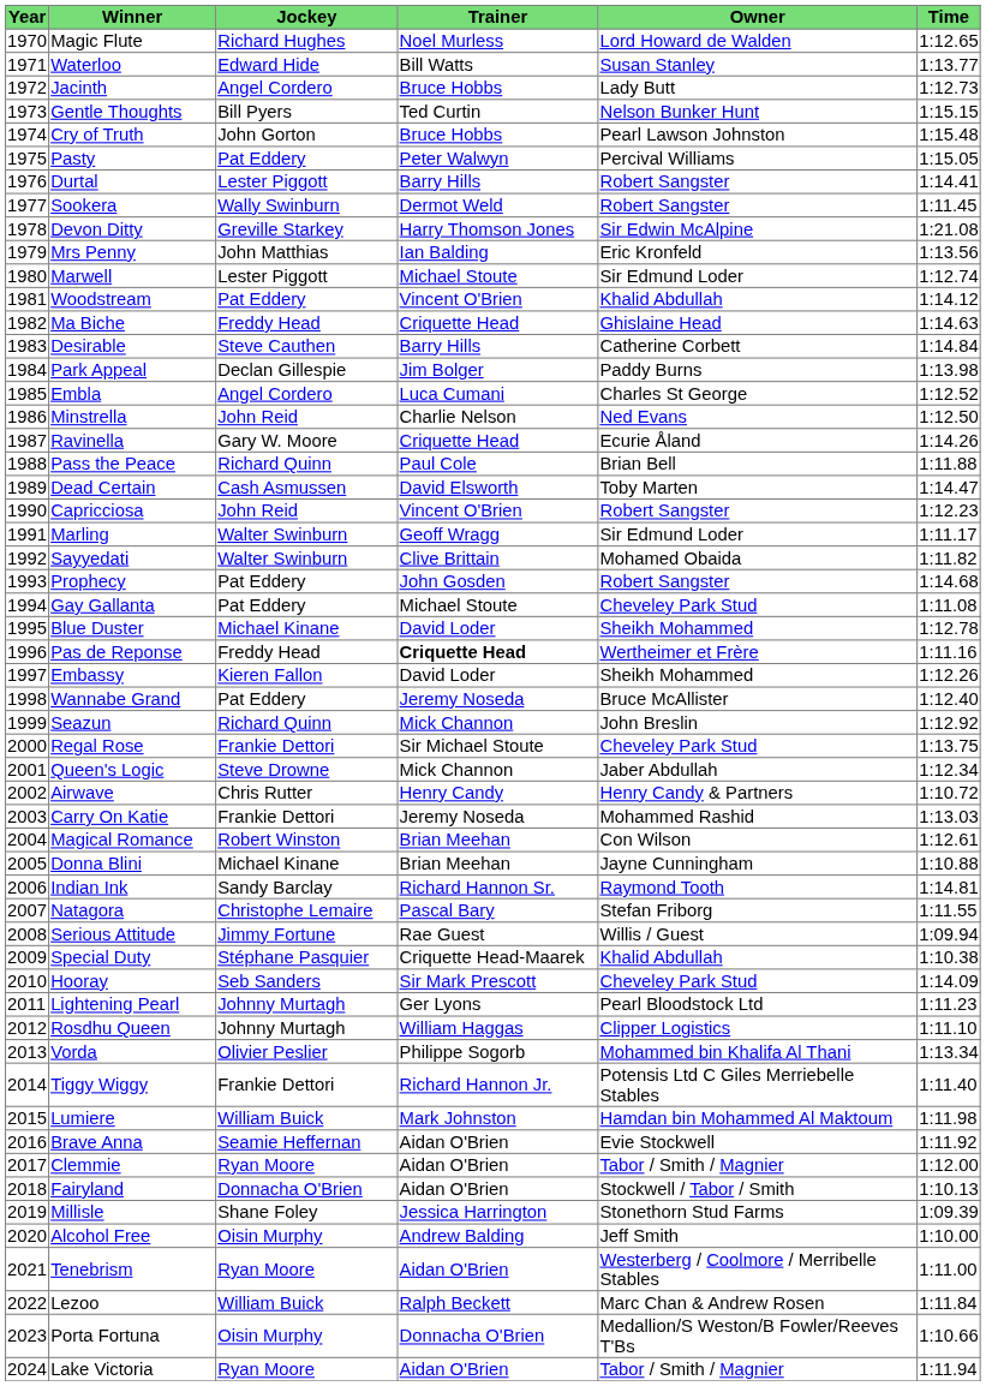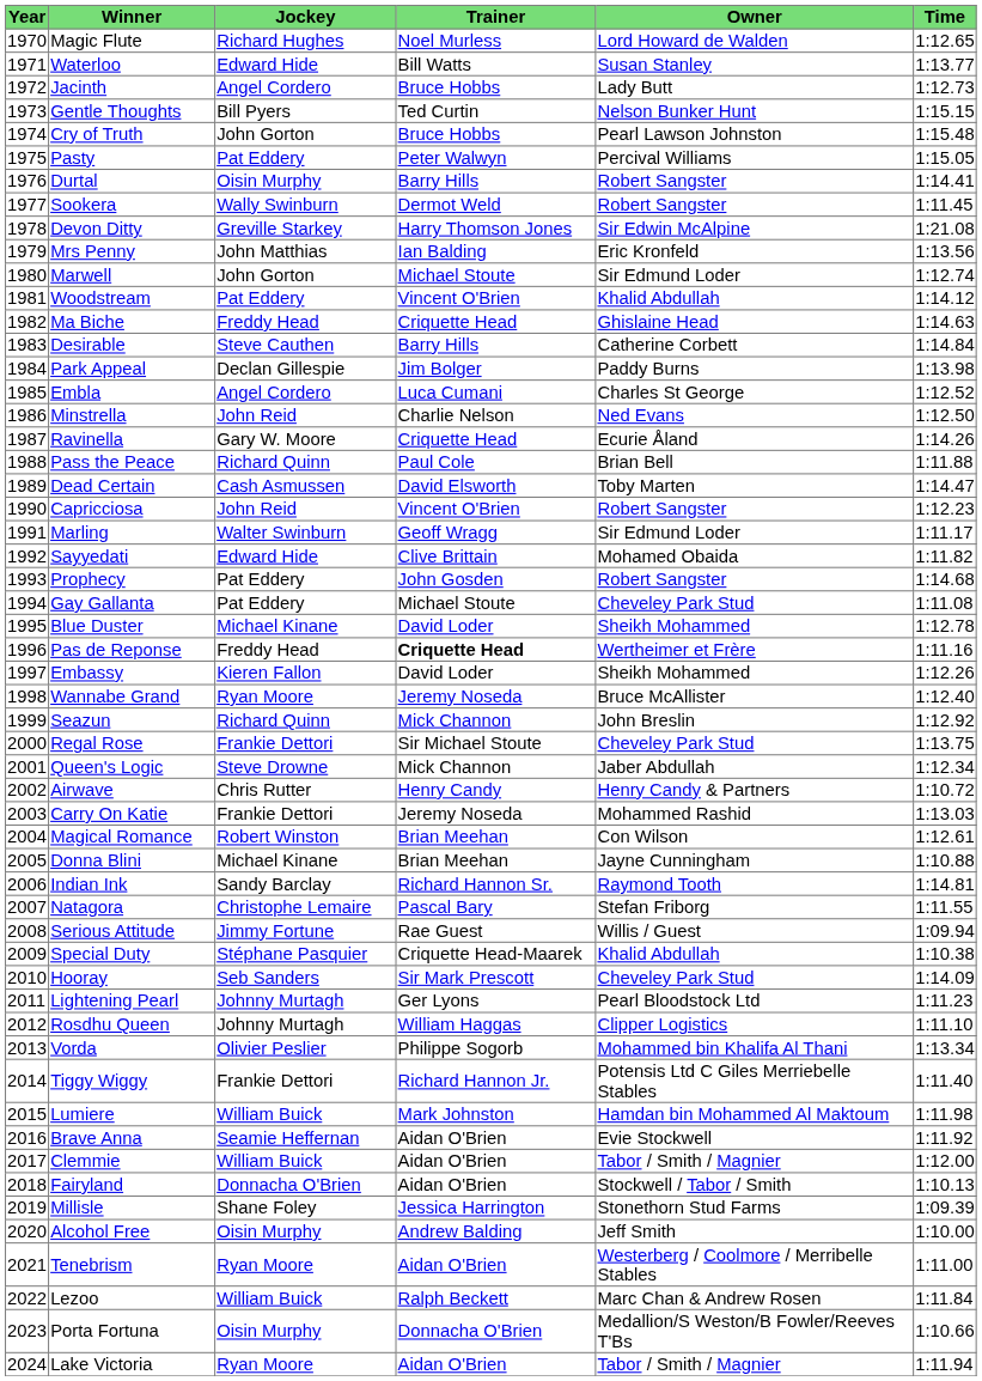Durtal | Jockey: Lester Piggott -> Oisin Murphy
Marwell | Jockey: Lester Piggott -> John Gorton
Sayyedati | Jockey: Walter Swinburn -> Edward Hide
Wannabe Grand | Jockey: Pat Eddery -> Ryan Moore
Clemmie | Jockey: Ryan Moore -> William Buick
